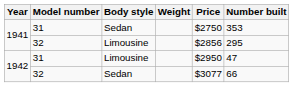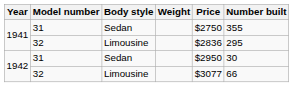1941 / 31 | Number built: 353 -> 355
1941 / 32 | Price: $2856 -> $2836
1942 / 31 | Body style: Limousine -> Sedan
1942 / 31 | Number built: 47 -> 30
1942 / 32 | Body style: Sedan -> Limousine
